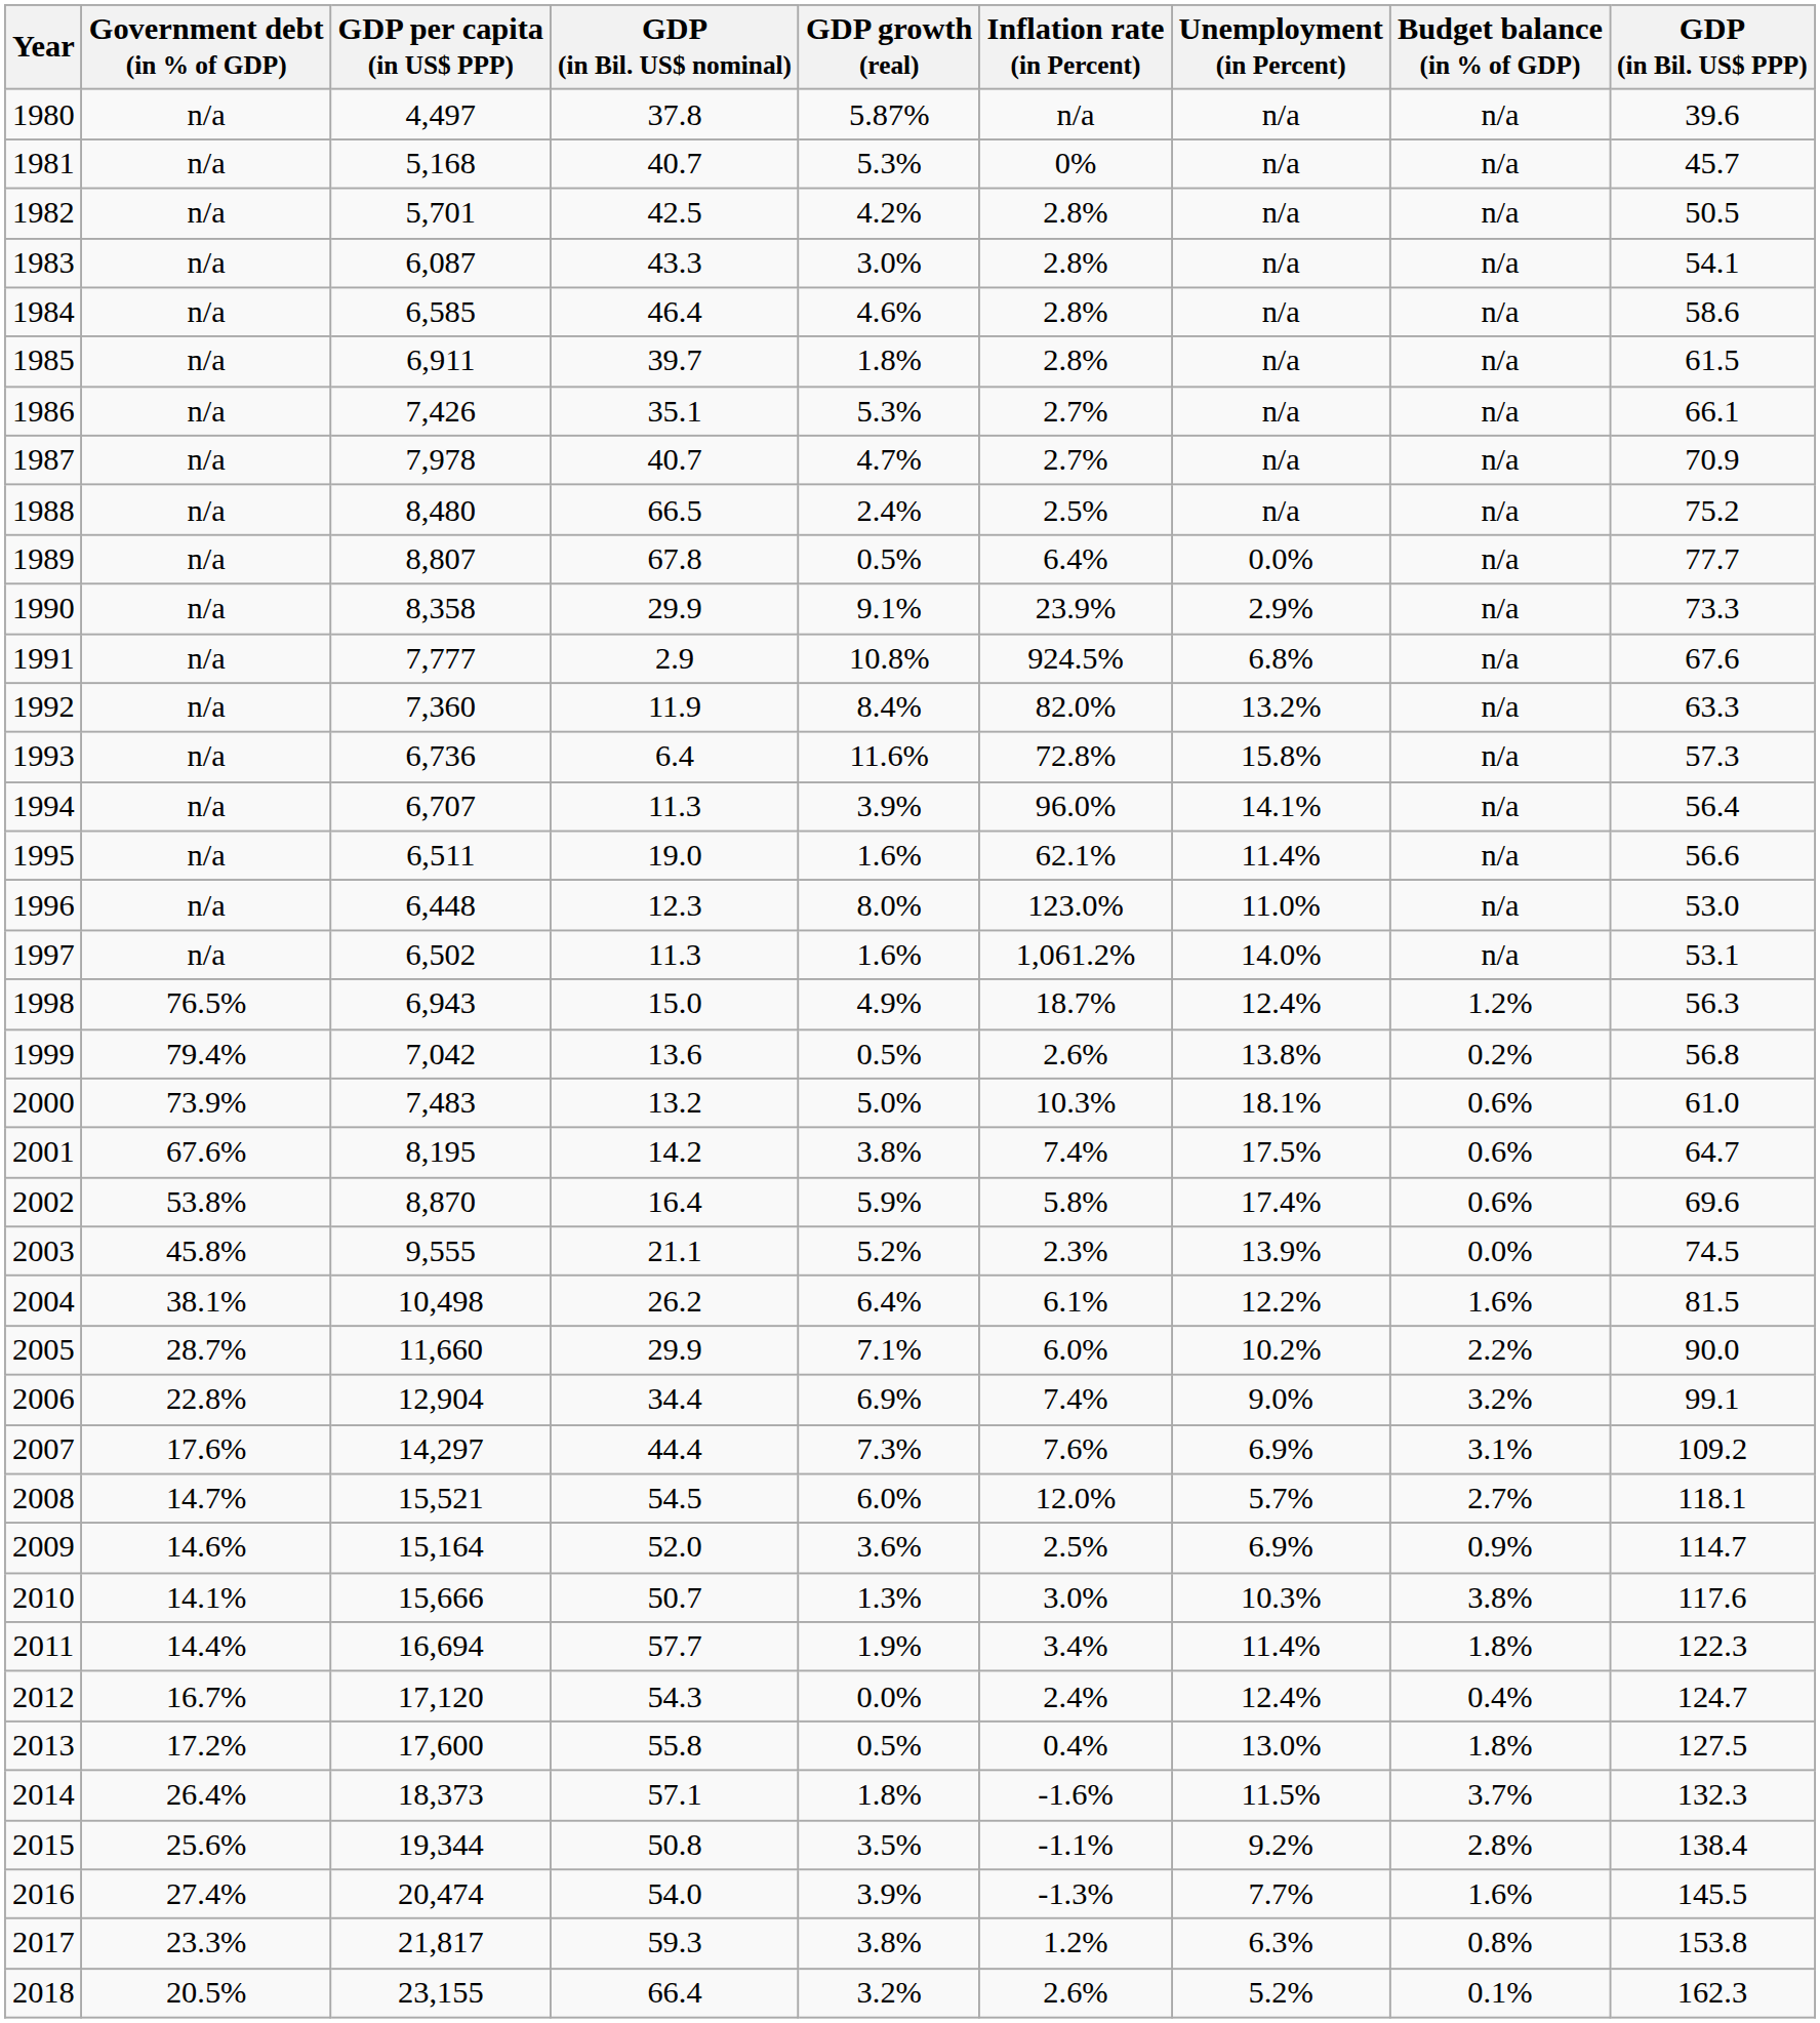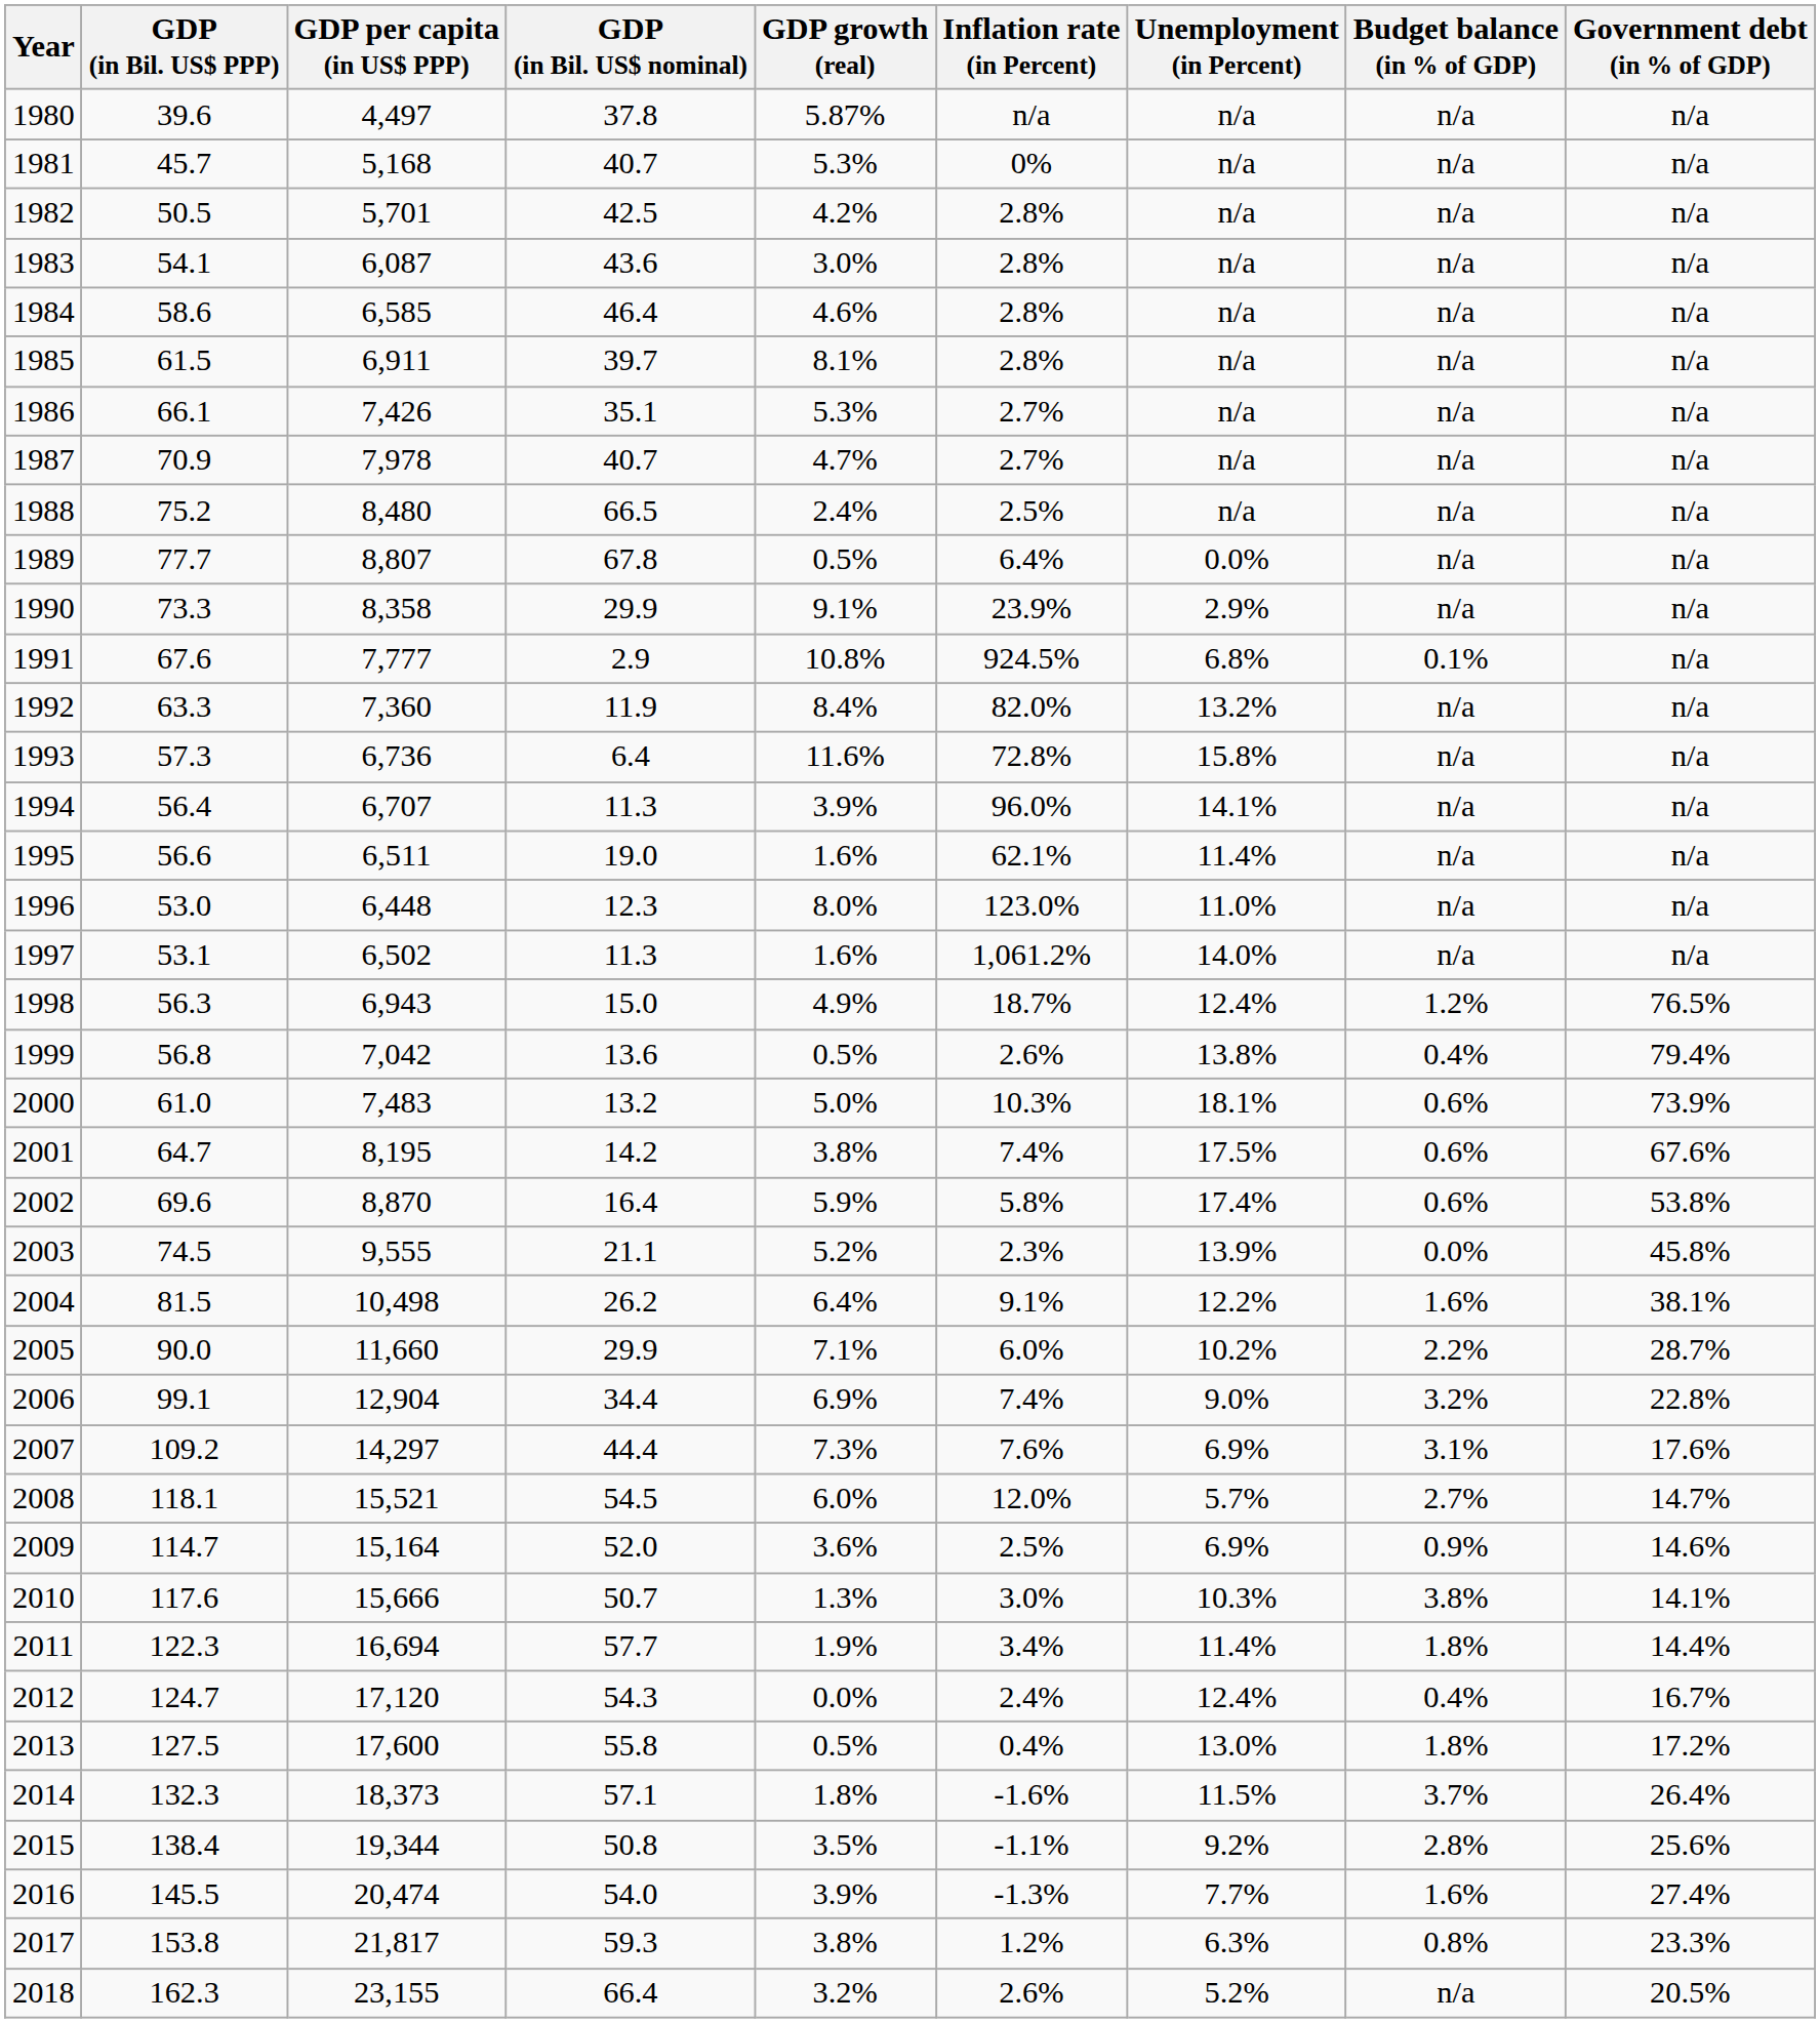columns swapped: GDP (in Bil. US$ PPP) <-> Government debt (in % of GDP)
1983 | GDP (in Bil. US$ nominal): 43.3 -> 43.6
1985 | GDP growth (real): 1.8% -> 8.1%
1991 | Budget balance (in % of GDP): n/a -> 0.1%
1999 | Budget balance (in % of GDP): 0.2% -> 0.4%
2004 | Inflation rate (in Percent): 6.1% -> 9.1%
2018 | Budget balance (in % of GDP): 0.1% -> n/a
